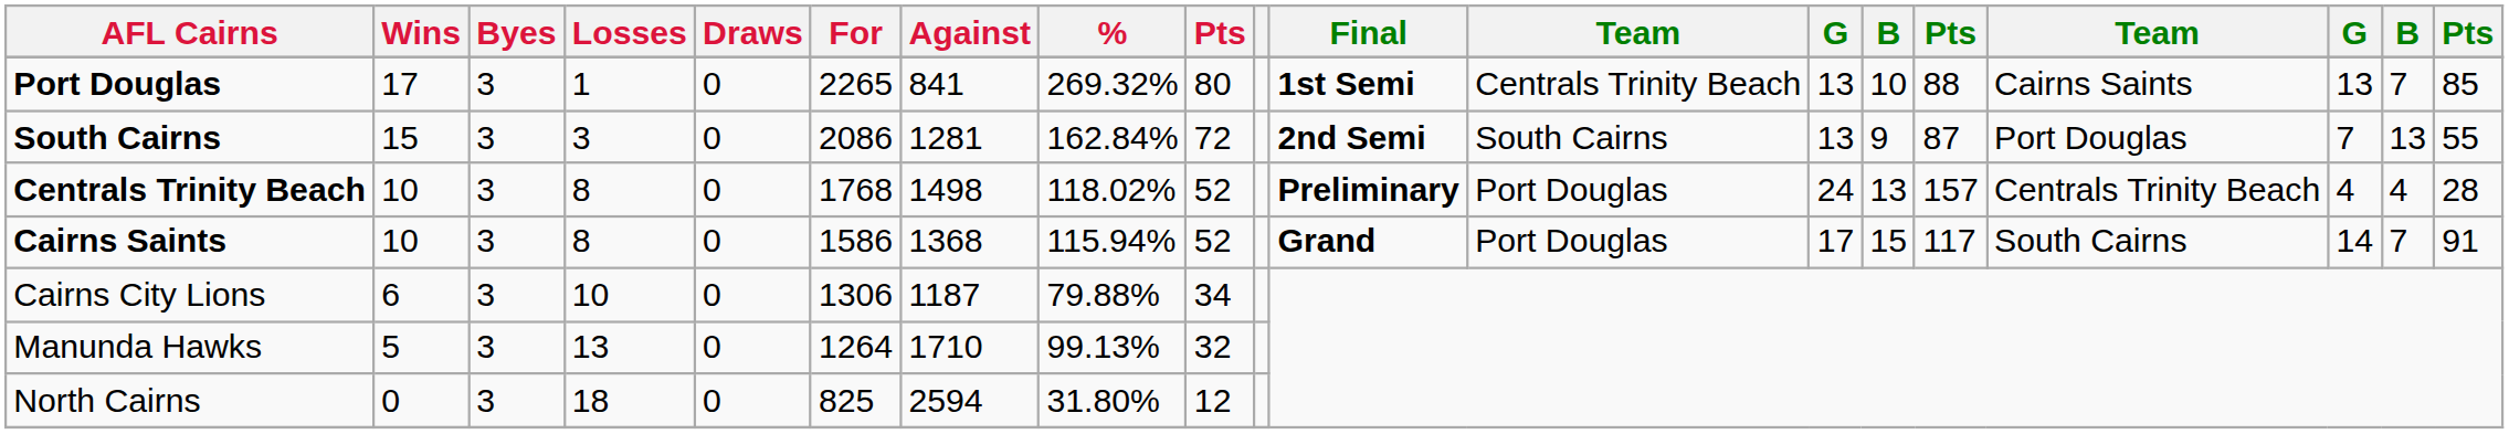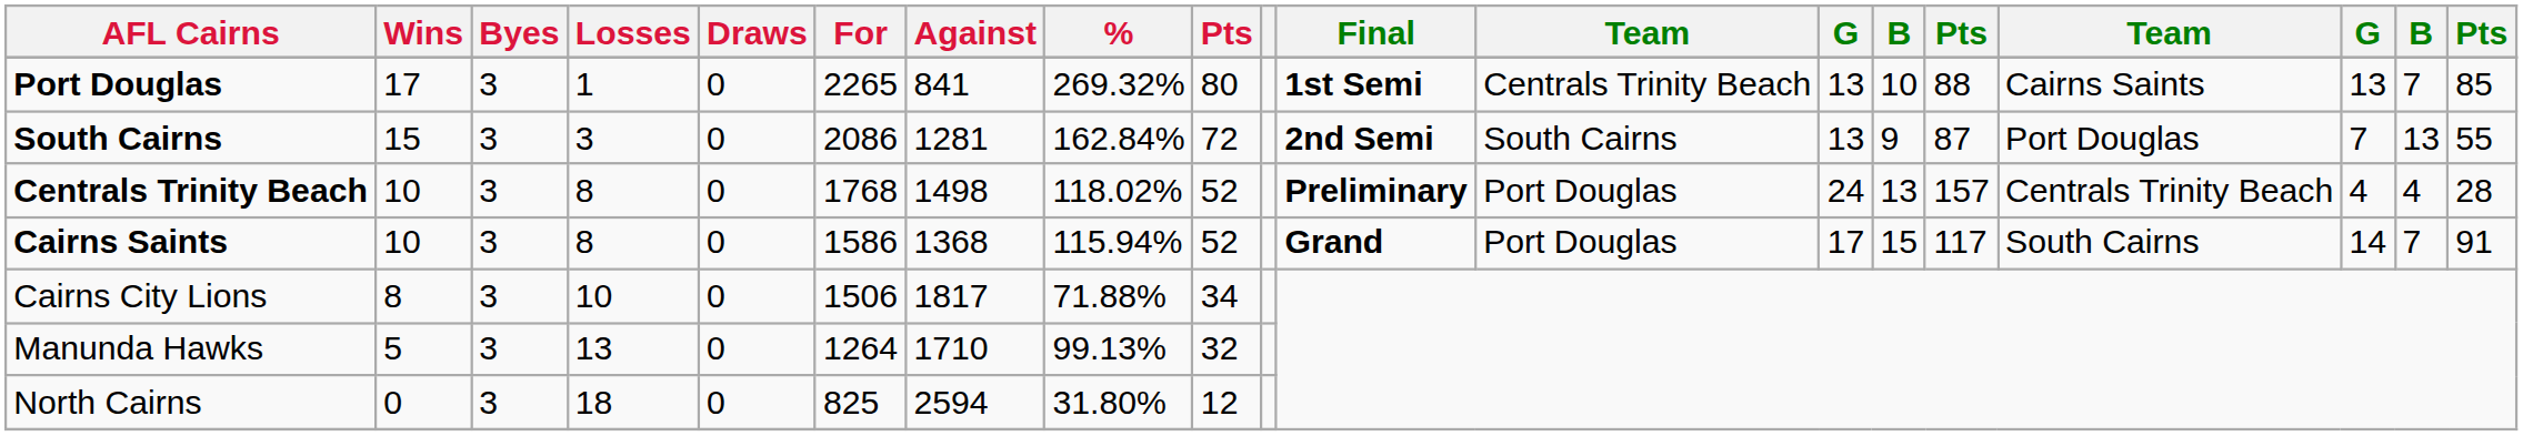Cairns City Lions | Wins: 6 -> 8
Cairns City Lions | For: 1306 -> 1506
Cairns City Lions | Against: 1187 -> 1817
Cairns City Lions | %: 79.88% -> 71.88%
